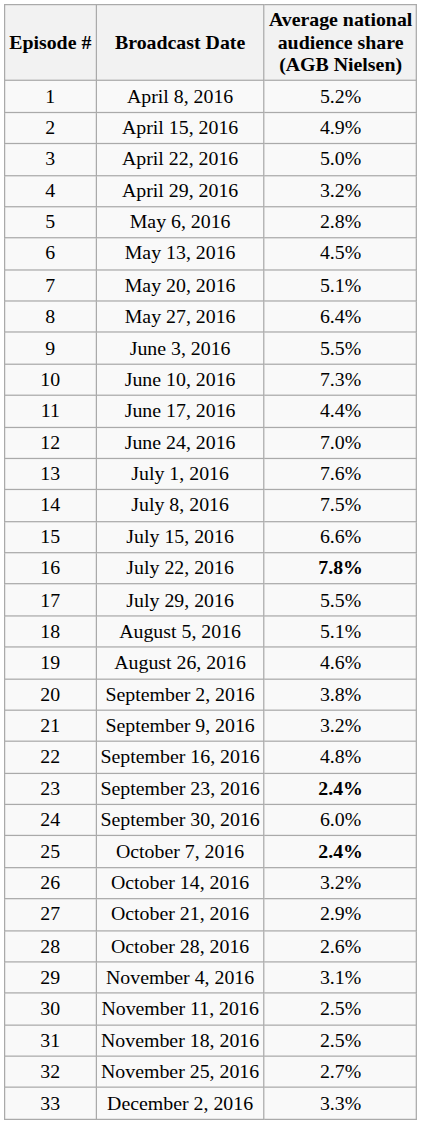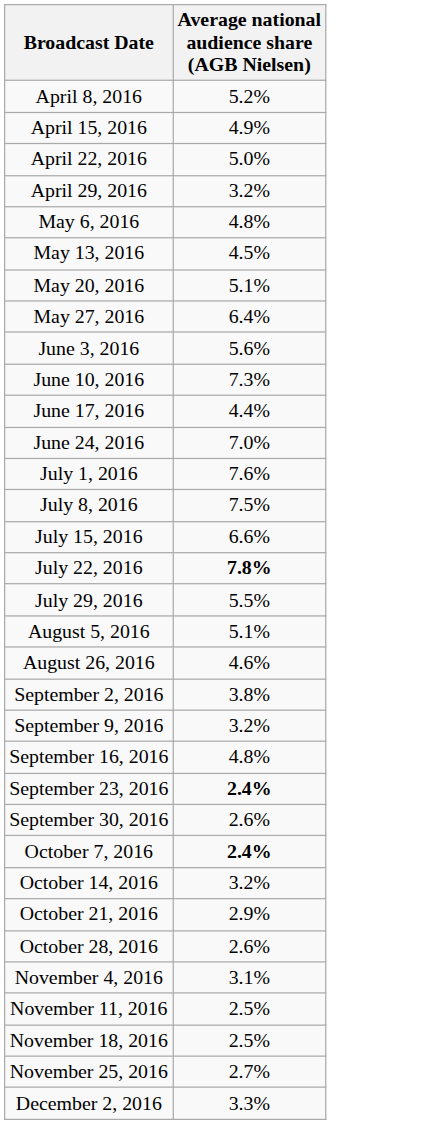- column: Episode # | 1 | 2 | 3 | 4 | 5 | 6 | 7 | 8 | 9 | 10 | 11 | 12 | 13 | 14 | 15 | 16 | 17 | 18 | 19 | 20 | 21 | 22 | 23 | 24 | 25 | 26 | 27 | 28 | 29 | 30 | 31 | 32 | 33
May 6, 2016 | Average national audience share (AGB Nielsen): 2.8% -> 4.8%
June 3, 2016 | Average national audience share (AGB Nielsen): 5.5% -> 5.6%
September 30, 2016 | Average national audience share (AGB Nielsen): 6.0% -> 2.6%
